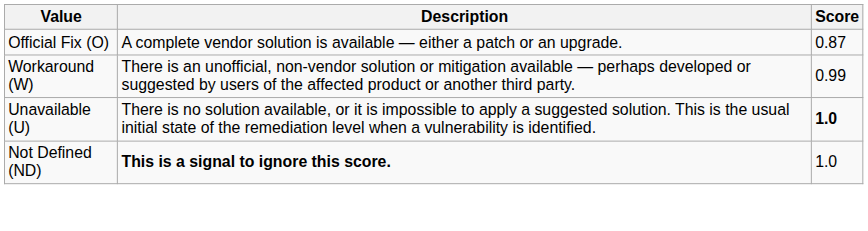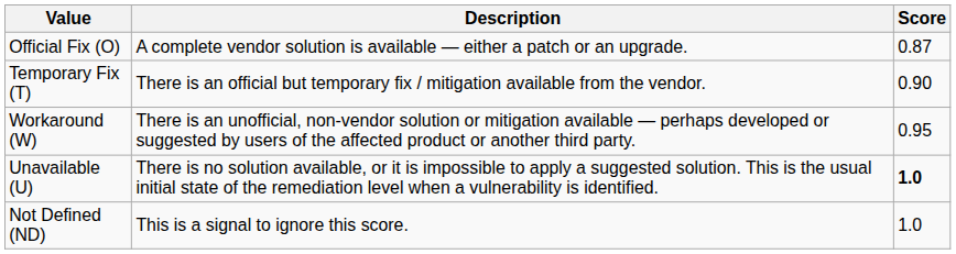+ row: Temporary Fix (T) | There is an official but temporary fix / mitigation available from the vendor. | 0.90
Workaround (W) | Score: 0.99 -> 0.95
Not Defined (ND) | Description: bold -> normal
